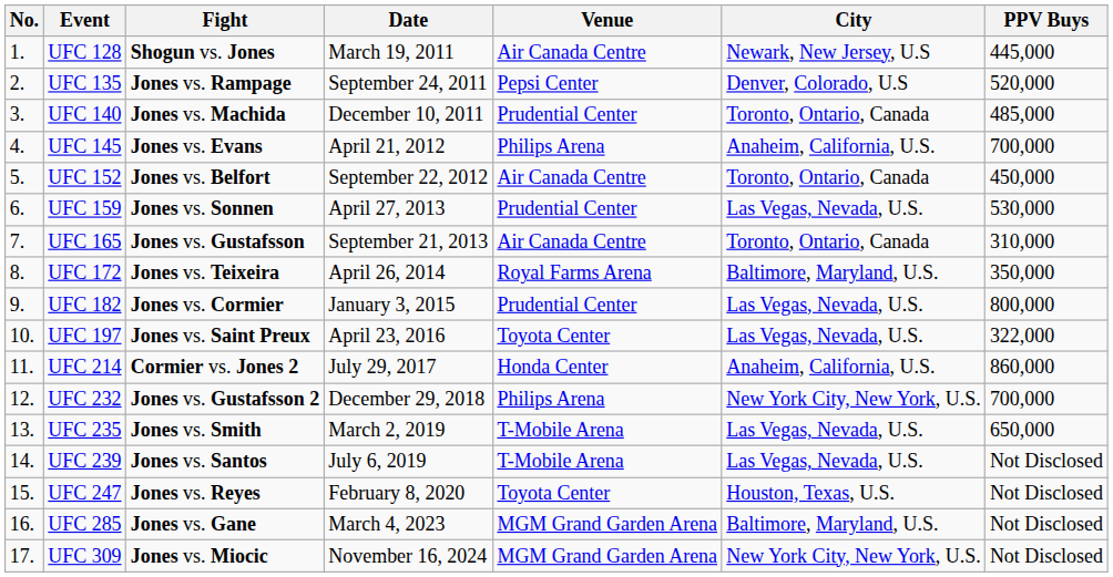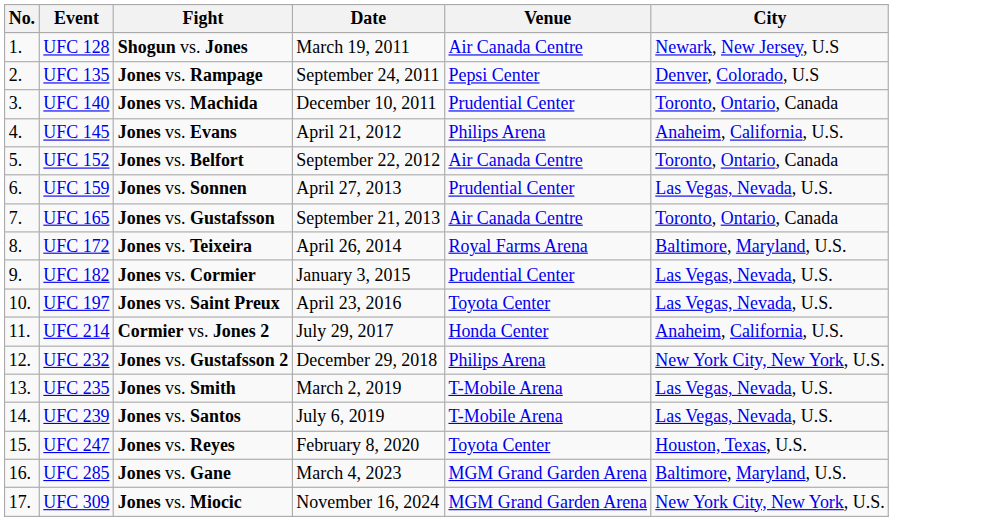- column: PPV Buys | 445,000 | 520,000 | 485,000 | 700,000 | 450,000 | 530,000 | 310,000 | 350,000 | 800,000 | 322,000 | 860,000 | 700,000 | 650,000 | Not Disclosed | Not Disclosed | Not Disclosed | Not Disclosed
